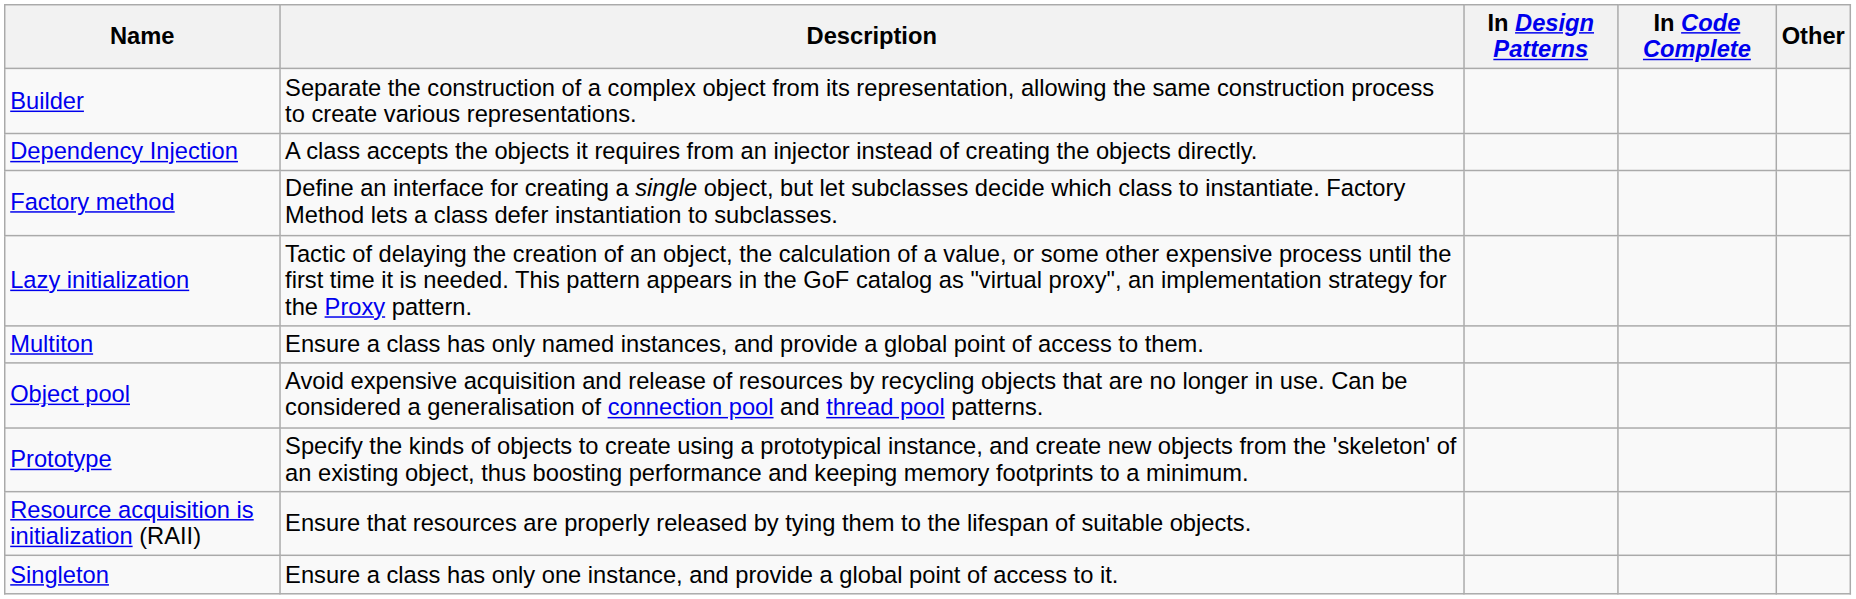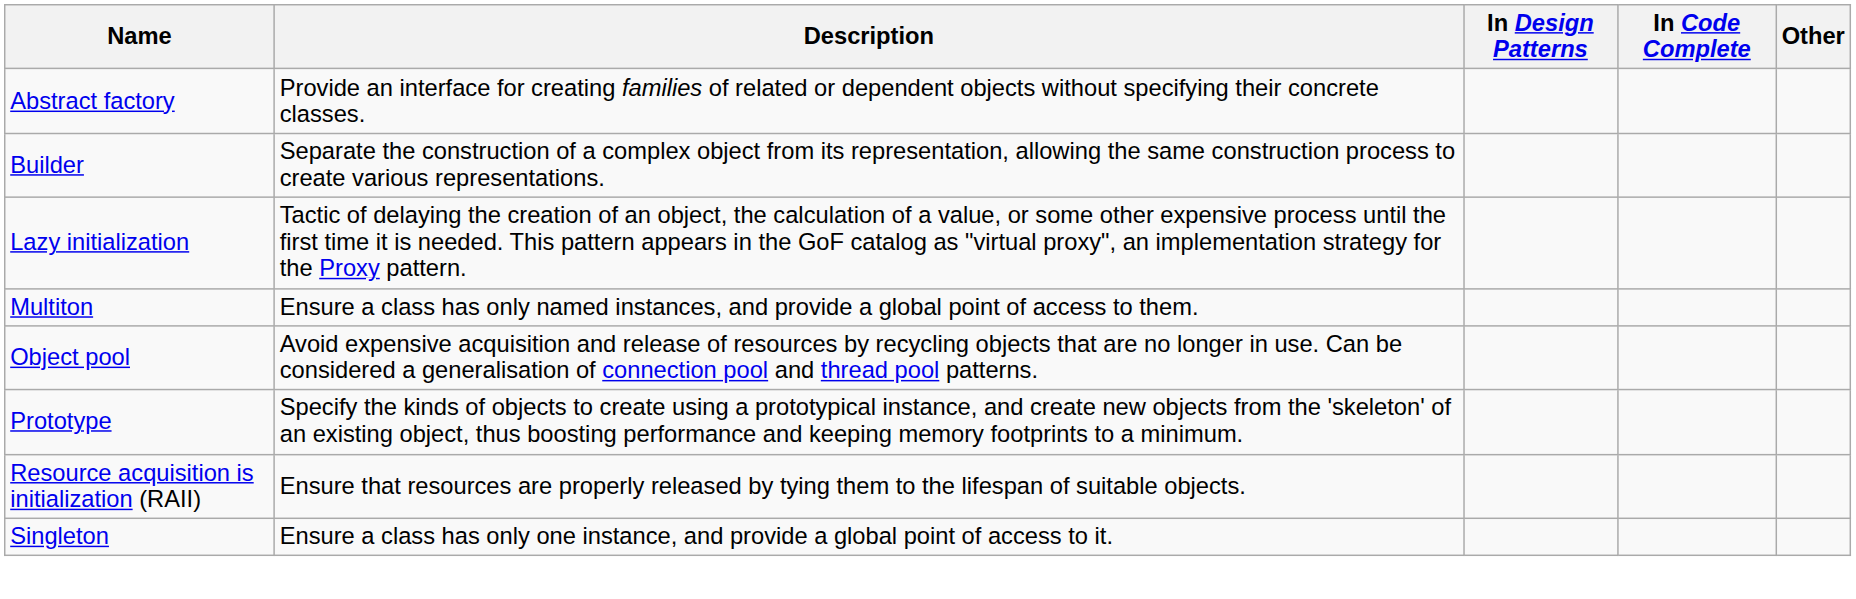+ row: Abstract factory | Provide an interface for creating families of related or dependent objects without specifying their concrete classes.
- row: Dependency Injection | A class accepts the objects it requires from an injector instead of creating the objects directly.
- row: Factory method | Define an interface for creating a single object, but let subclasses decide which class to instantiate. Factory Method lets a class defer instantiation to subclasses.
